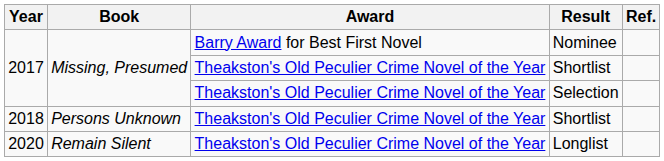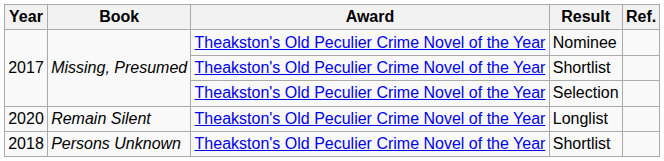Nominee | Award: Barry Award for Best First Novel -> Theakston's Old Peculier Crime Novel of the Year
rows swapped: 2018 / Shortlist <-> Longlist
